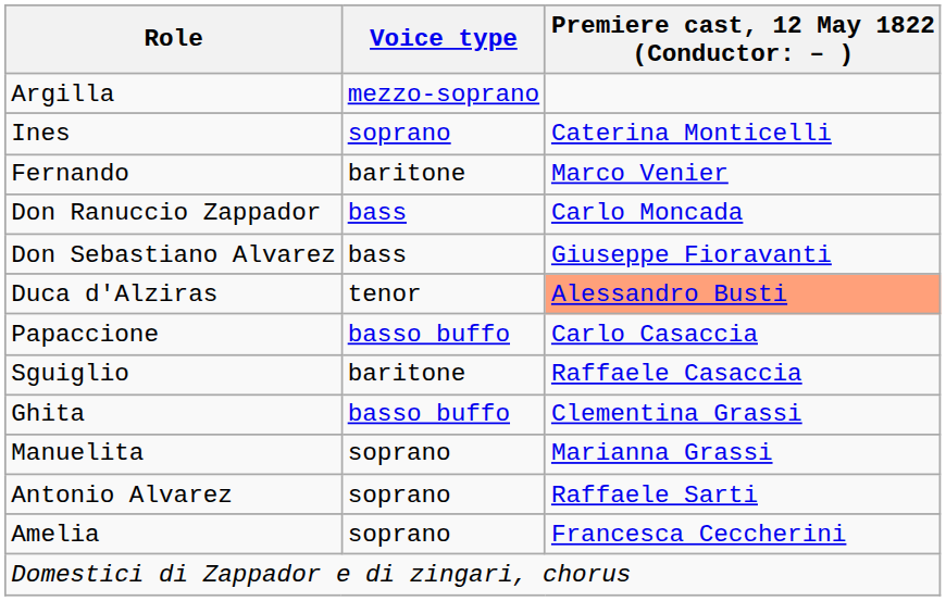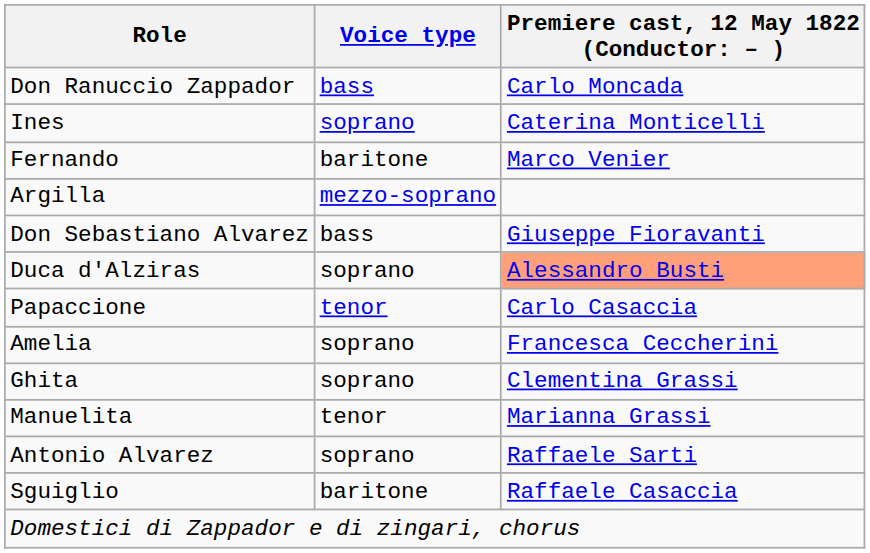rows swapped: Argilla <-> Don Ranuccio Zappador
Duca d'Alziras | Voice type: tenor -> soprano
Papaccione | Voice type: basso buffo -> tenor
rows swapped: Amelia <-> Sguiglio
Ghita | Voice type: basso buffo -> soprano
Manuelita | Voice type: soprano -> tenor
